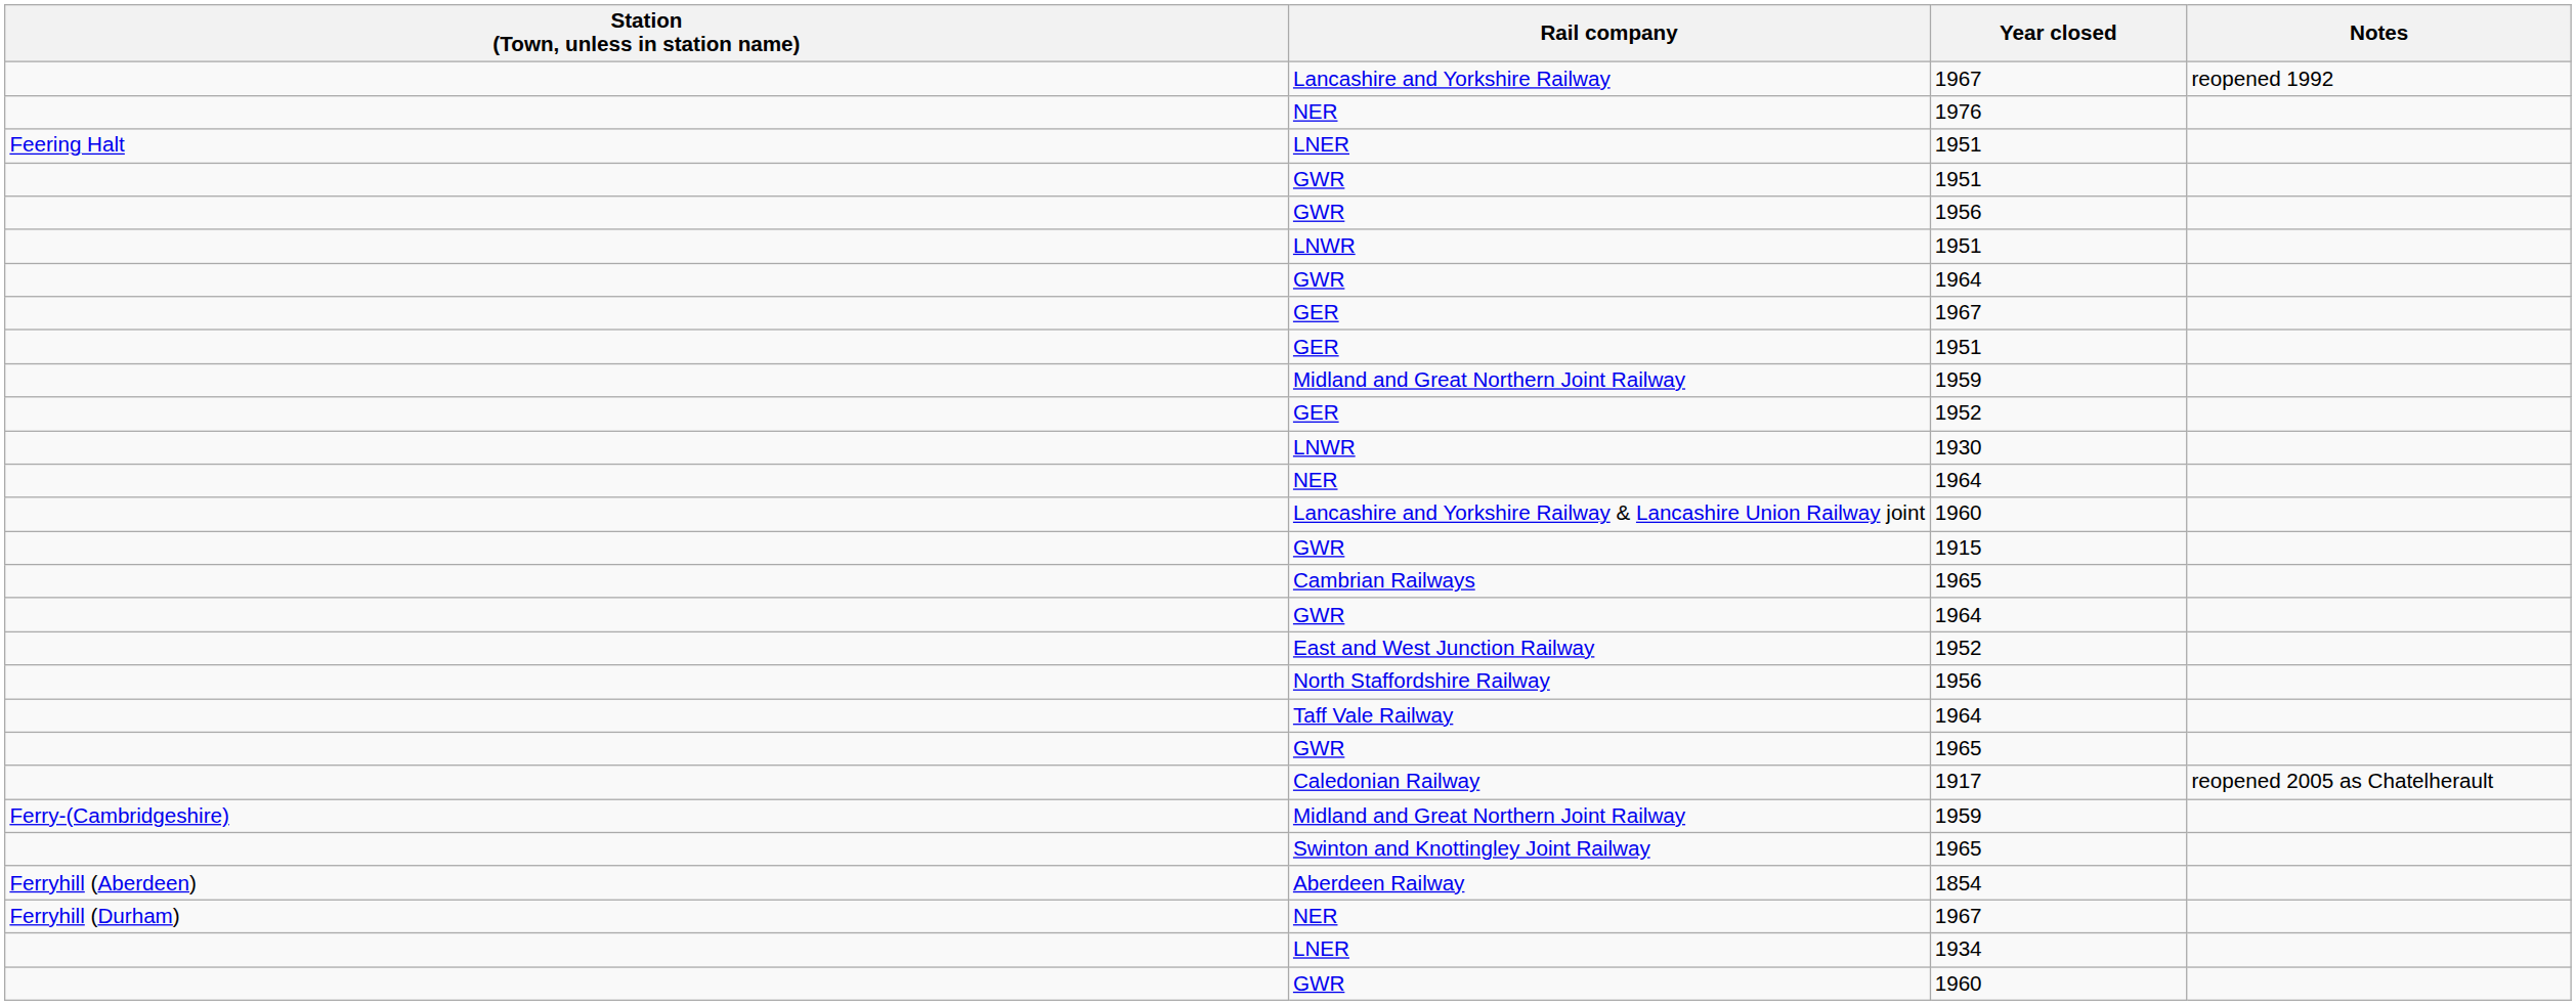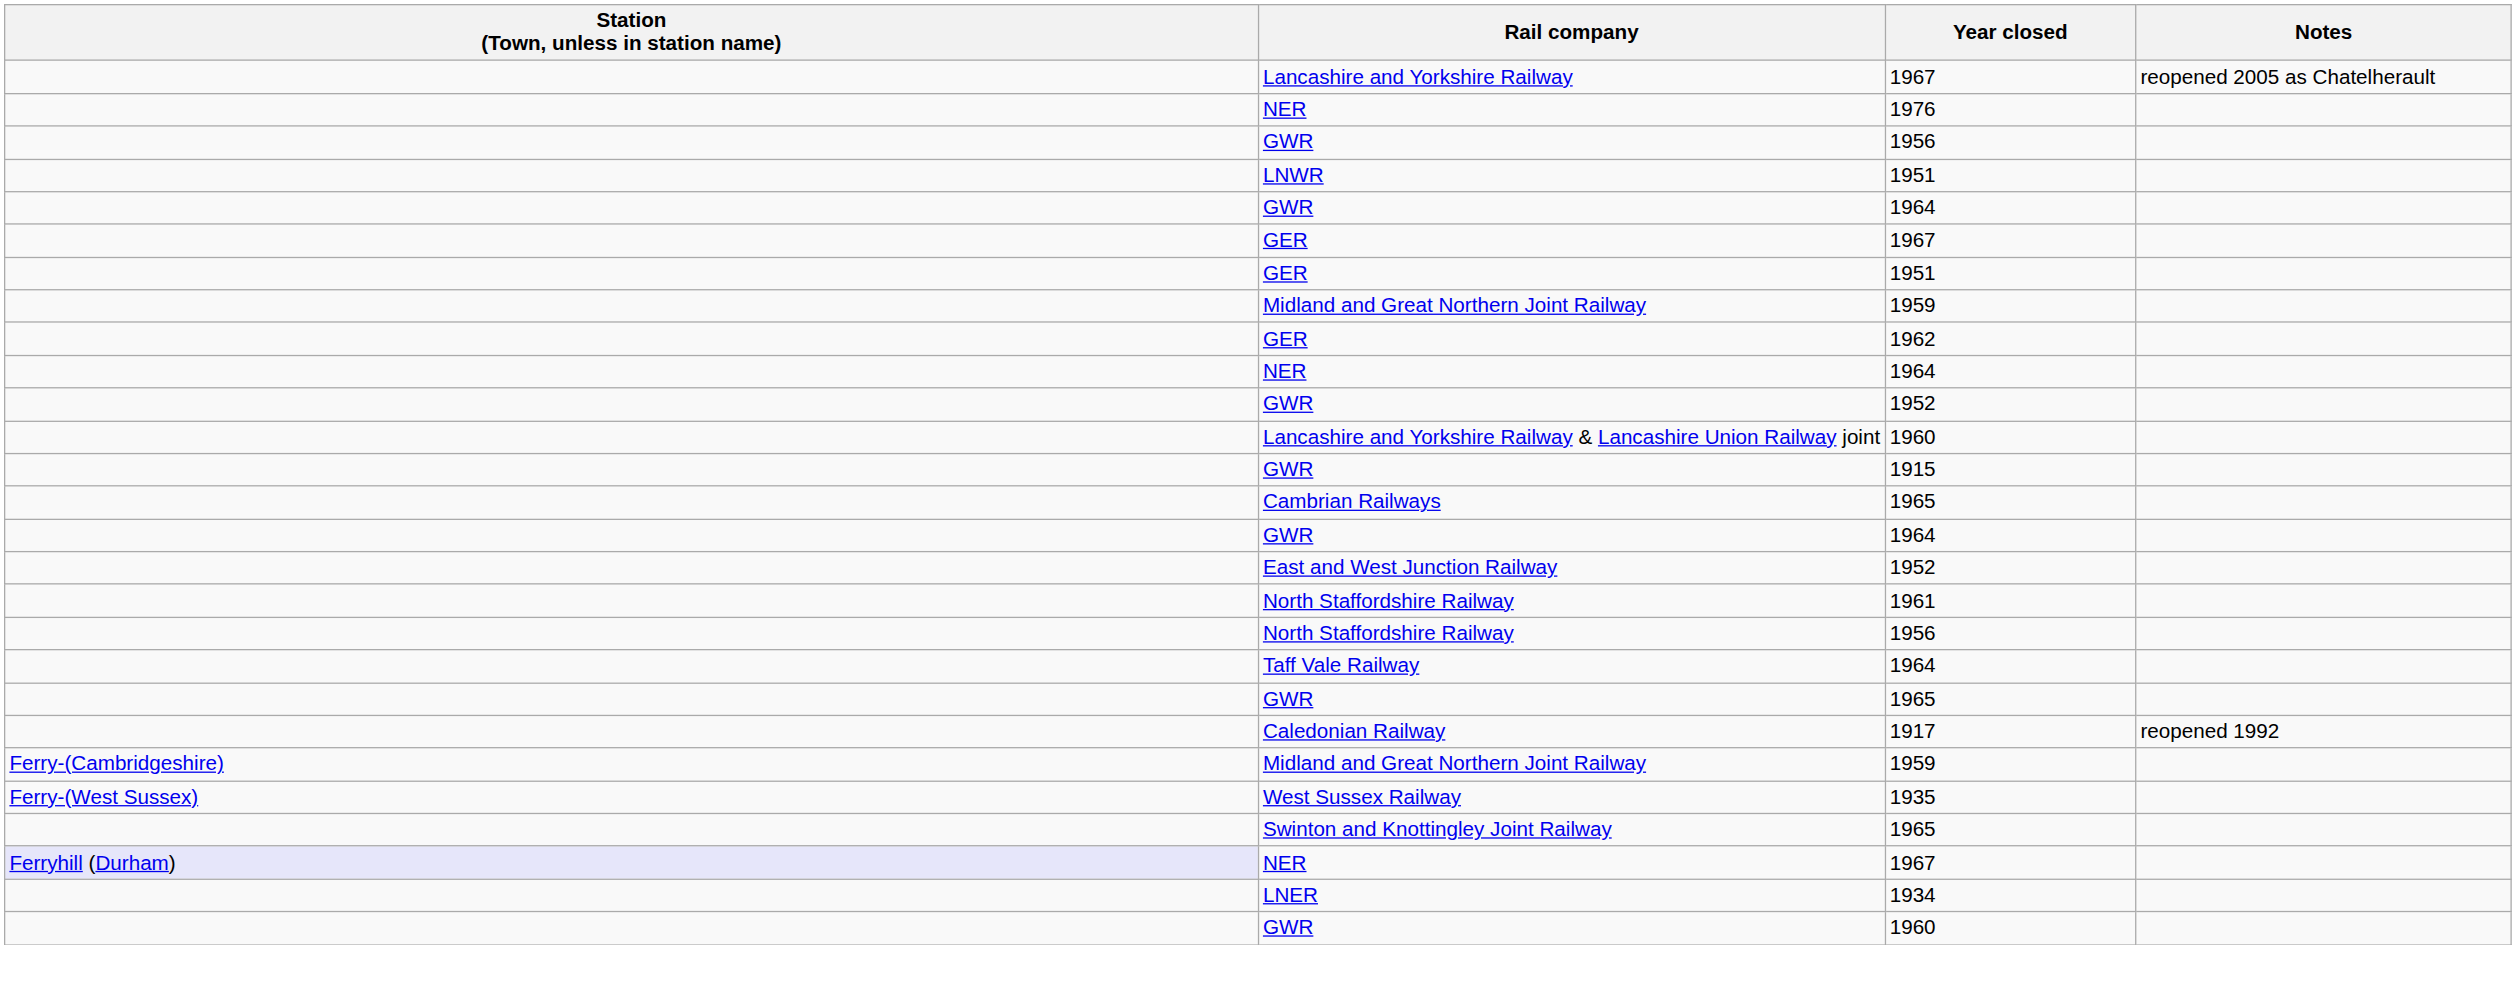Lancashire and Yorkshire Railway / 1967 | Notes: reopened 1992 -> reopened 2005 as Chatelherault
- row: Feering Halt | LNER | 1951
- row: GWR | 1951
- row: GER | 1952
+ row: GER | 1962
- row: LNWR | 1930
+ row: GWR | 1952
+ row: North Staffordshire Railway | 1961
1917 | Notes: reopened 2005 as Chatelherault -> reopened 1992
+ row: Ferry-(West Sussex) | West Sussex Railway | 1935
- row: Ferryhill (Aberdeen) | Aberdeen Railway | 1854
NER / 1967 | Station (Town, unless in station name): no background -> lavender background
